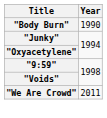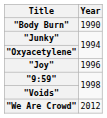+ row: "Joy" | 1996
"We Are Crowd" | Year: 2011 -> 2012
